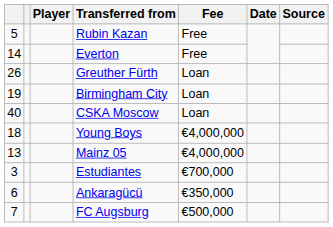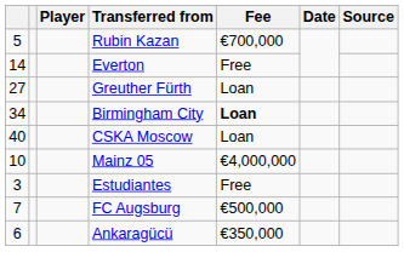Rubin Kazan | Fee: Free -> €700,000
Greuther Fürth | column 1: 26 -> 27
Birmingham City | column 1: 19 -> 34
Birmingham City | Fee: normal -> bold
- row: 18 | Young Boys | €4,000,000
Mainz 05 | column 1: 13 -> 10
Estudiantes | Fee: €700,000 -> Free
rows swapped: FC Augsburg <-> Ankaragücü
